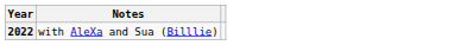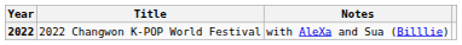+ column: Title | 2022 Changwon K-POP World Festival
